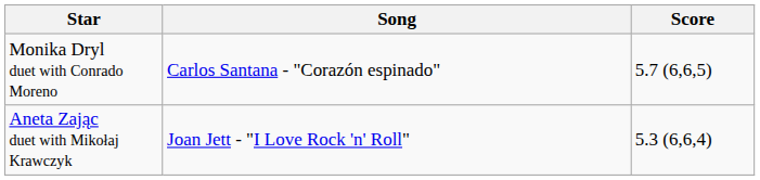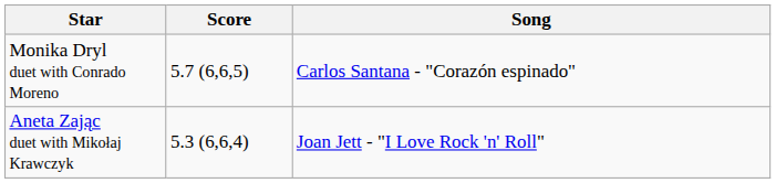columns swapped: Score <-> Song
